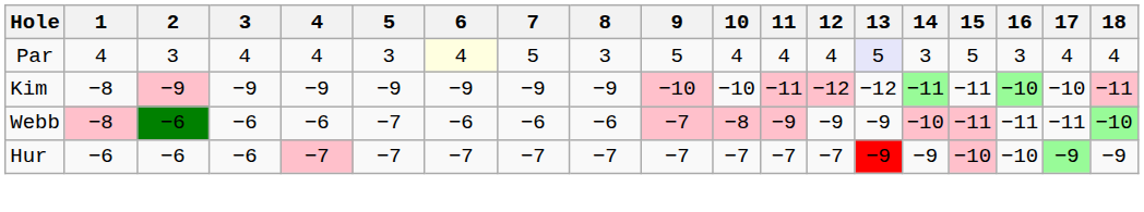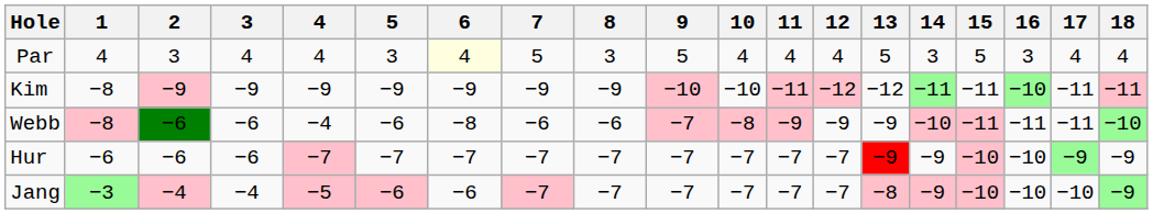Par | 13: lavender background -> no background
Kim | 17: −10 -> −11
Webb | 4: −6 -> −4
Webb | 5: −7 -> −6
Webb | 6: −6 -> −8
+ row: Jang | −3 | −4 | −4 | −5 | −6 | −6 | −7 | −7 | −7 | −7 | −7 | −7 | −8 | −9 | −10 | −10 | −10 | −9
